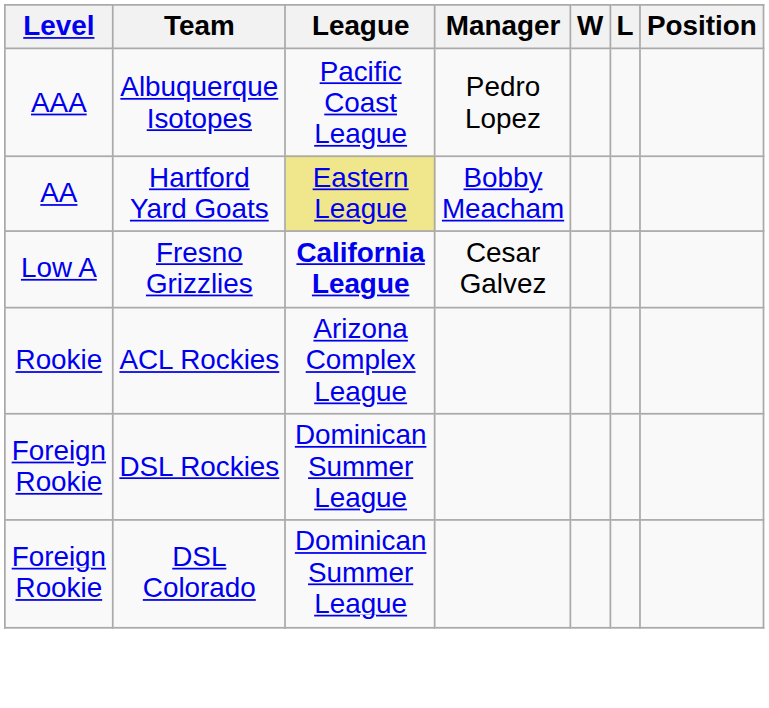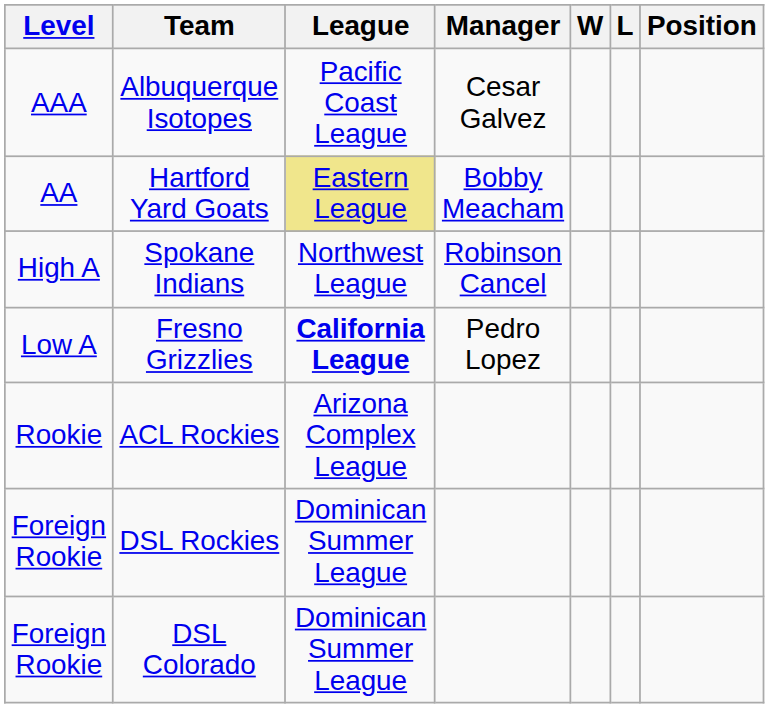Albuquerque Isotopes | Manager: Pedro Lopez -> Cesar Galvez
+ row: High A | Spokane Indians | Northwest League | Robinson Cancel
Fresno Grizzlies | Manager: Cesar Galvez -> Pedro Lopez
